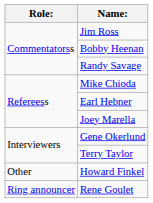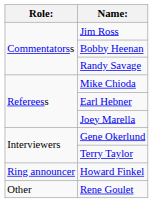Howard Finkel | Role:: Other -> Ring announcer
Rene Goulet | Role:: Ring announcer -> Other
